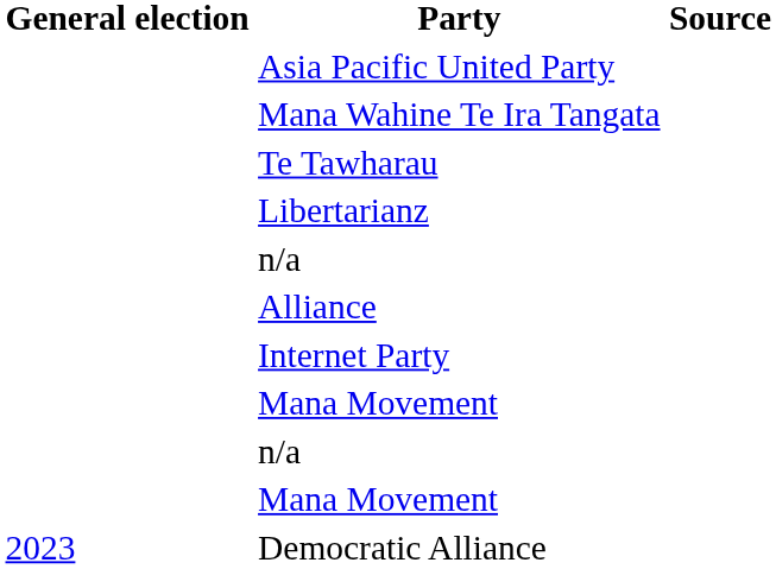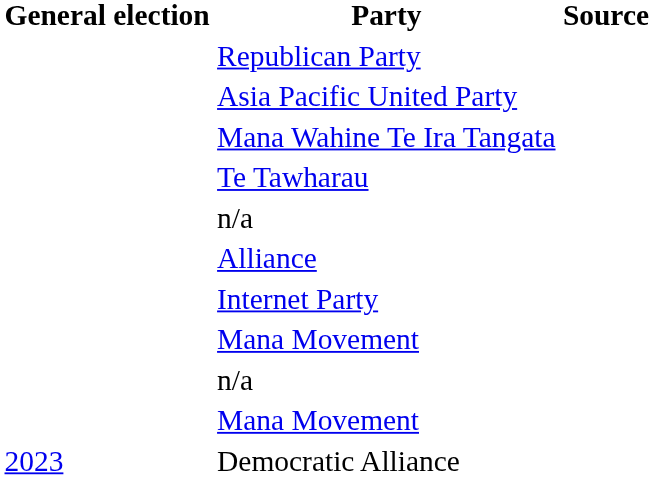+ row: Republican Party
- row: Libertarianz
